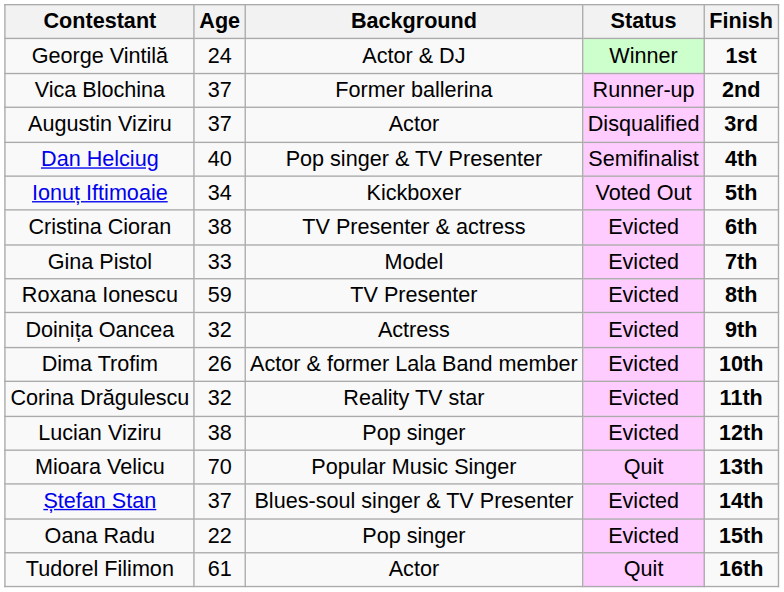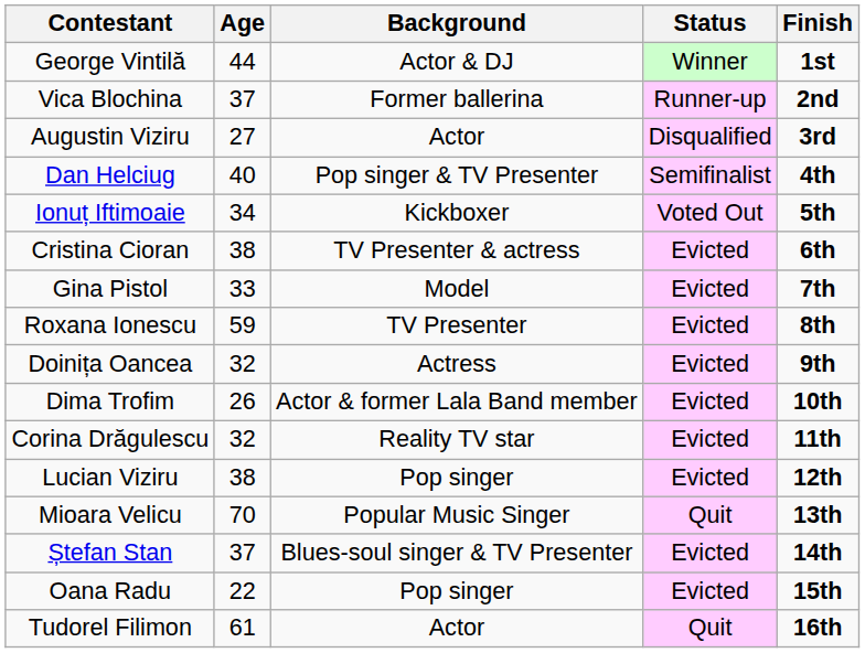George Vintilă | Age: 24 -> 44
Augustin Viziru | Age: 37 -> 27
